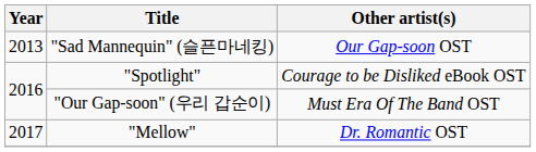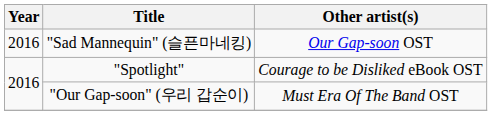"Sad Mannequin" (슬픈마네킹) | Year: 2013 -> 2016
- row: 2017 | "Mellow" | Dr. Romantic OST
